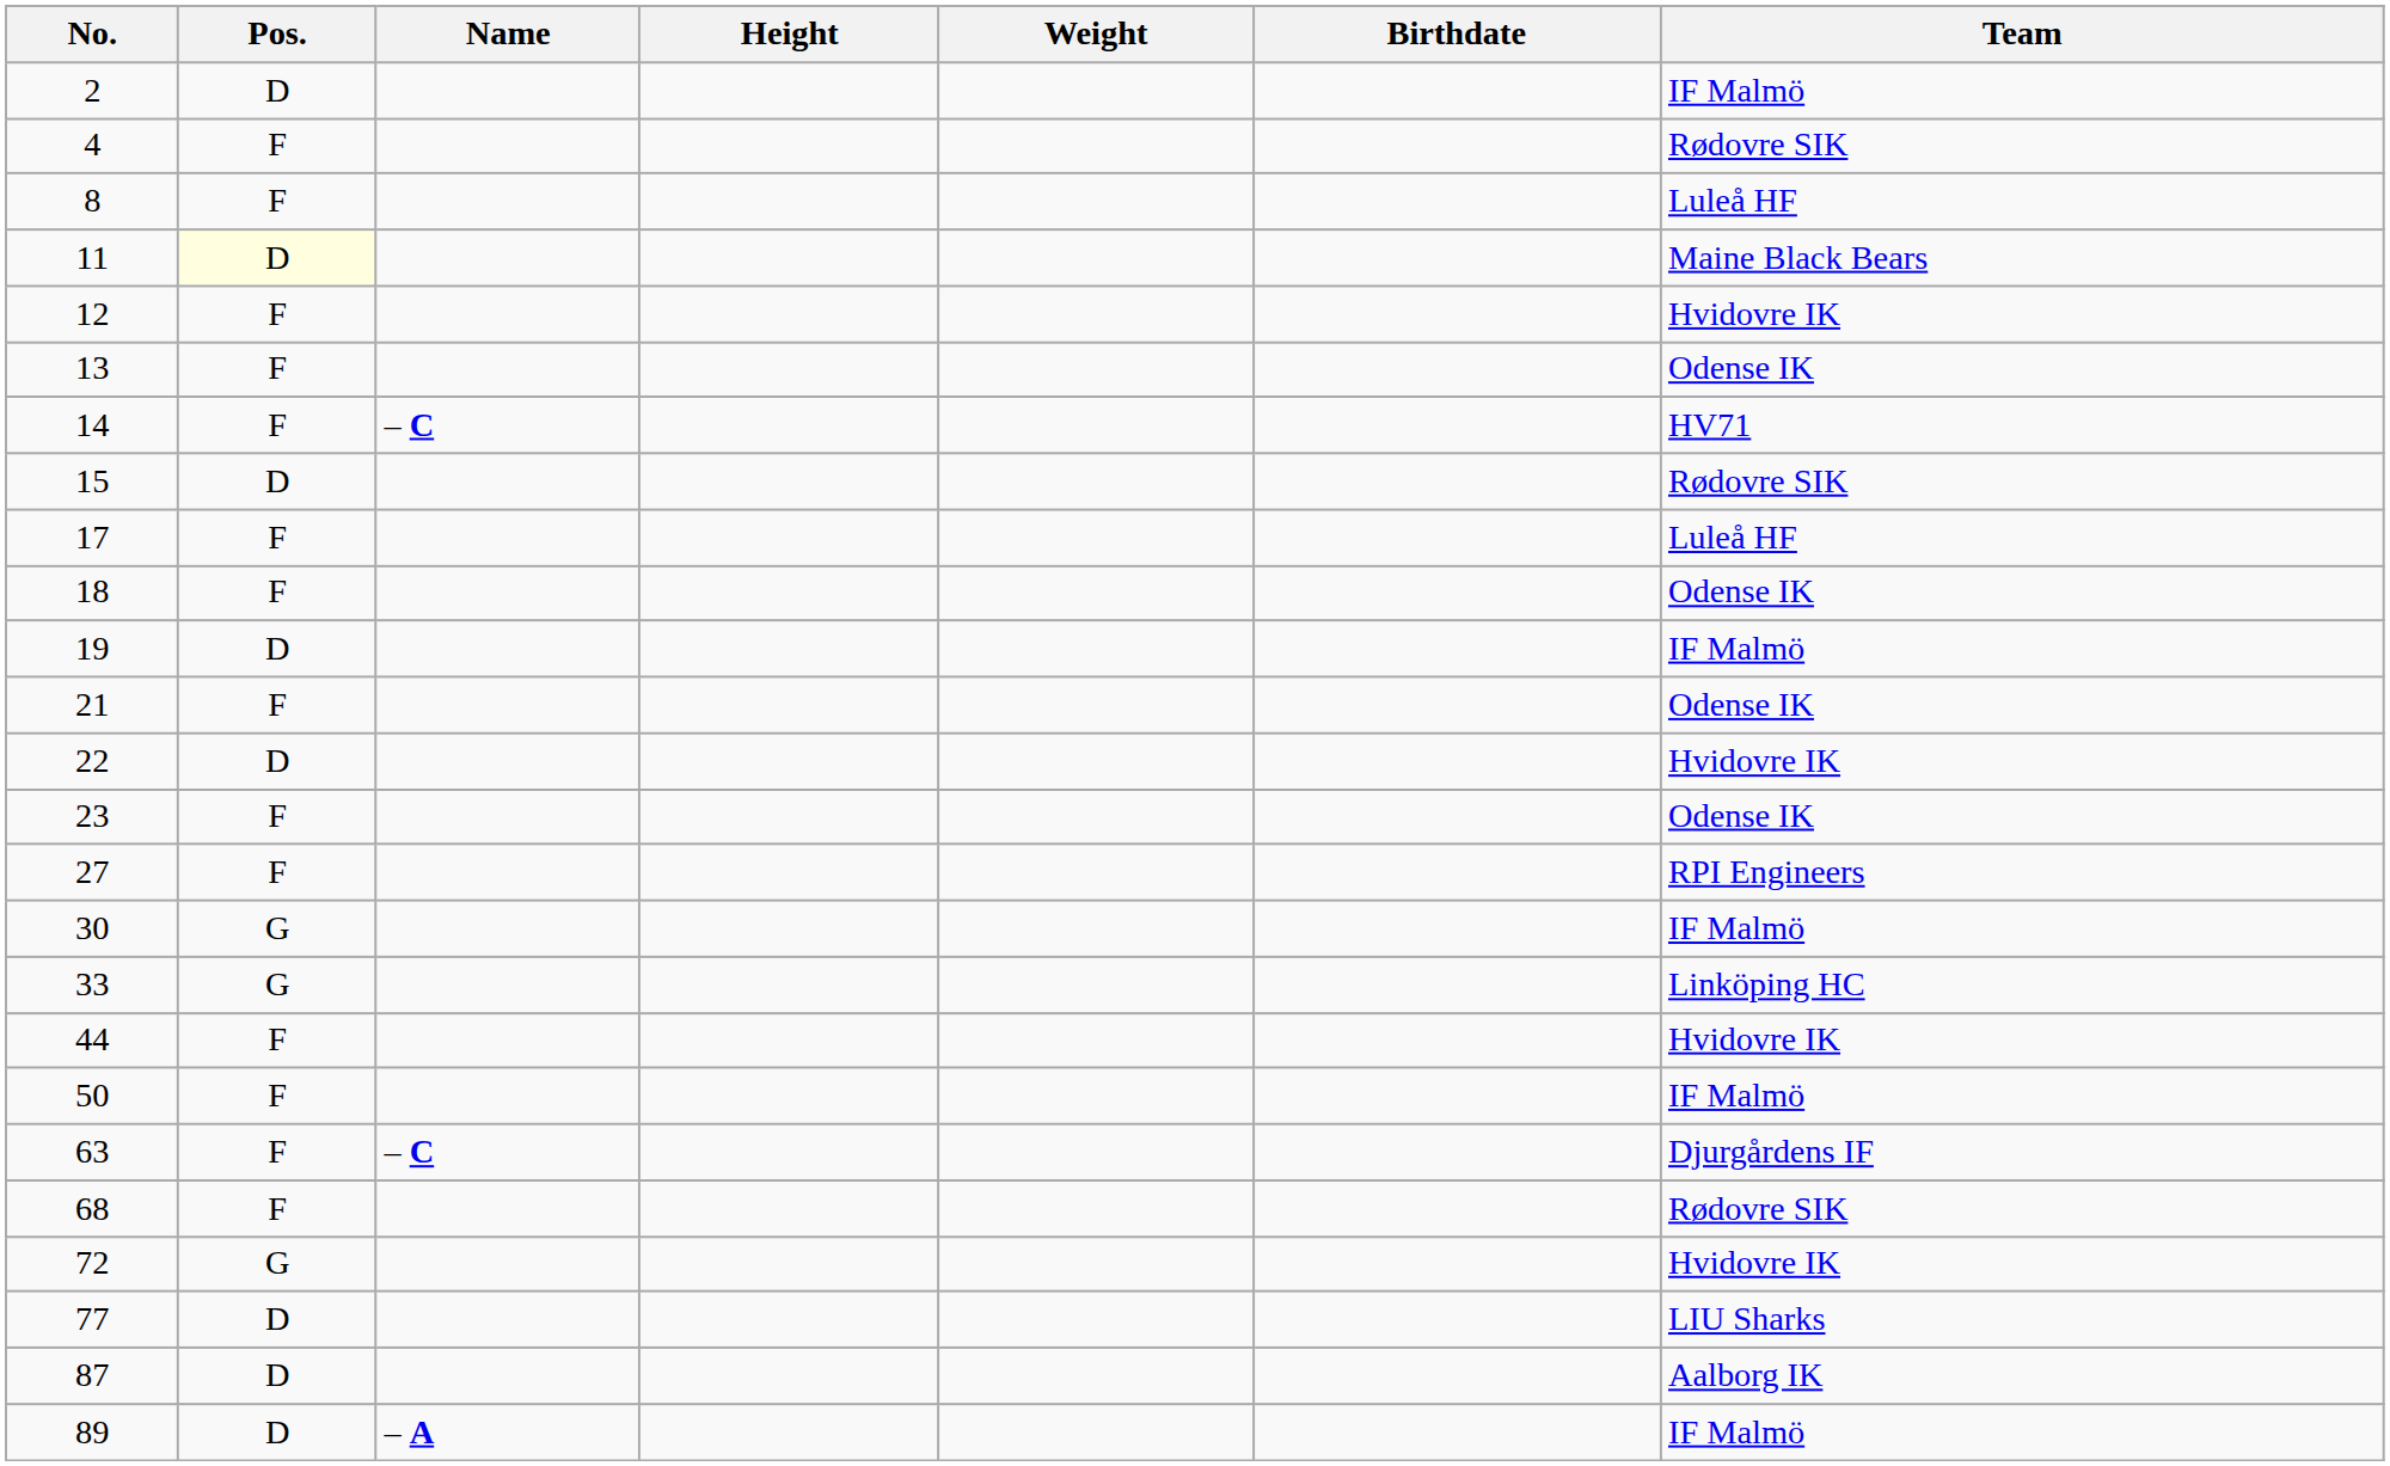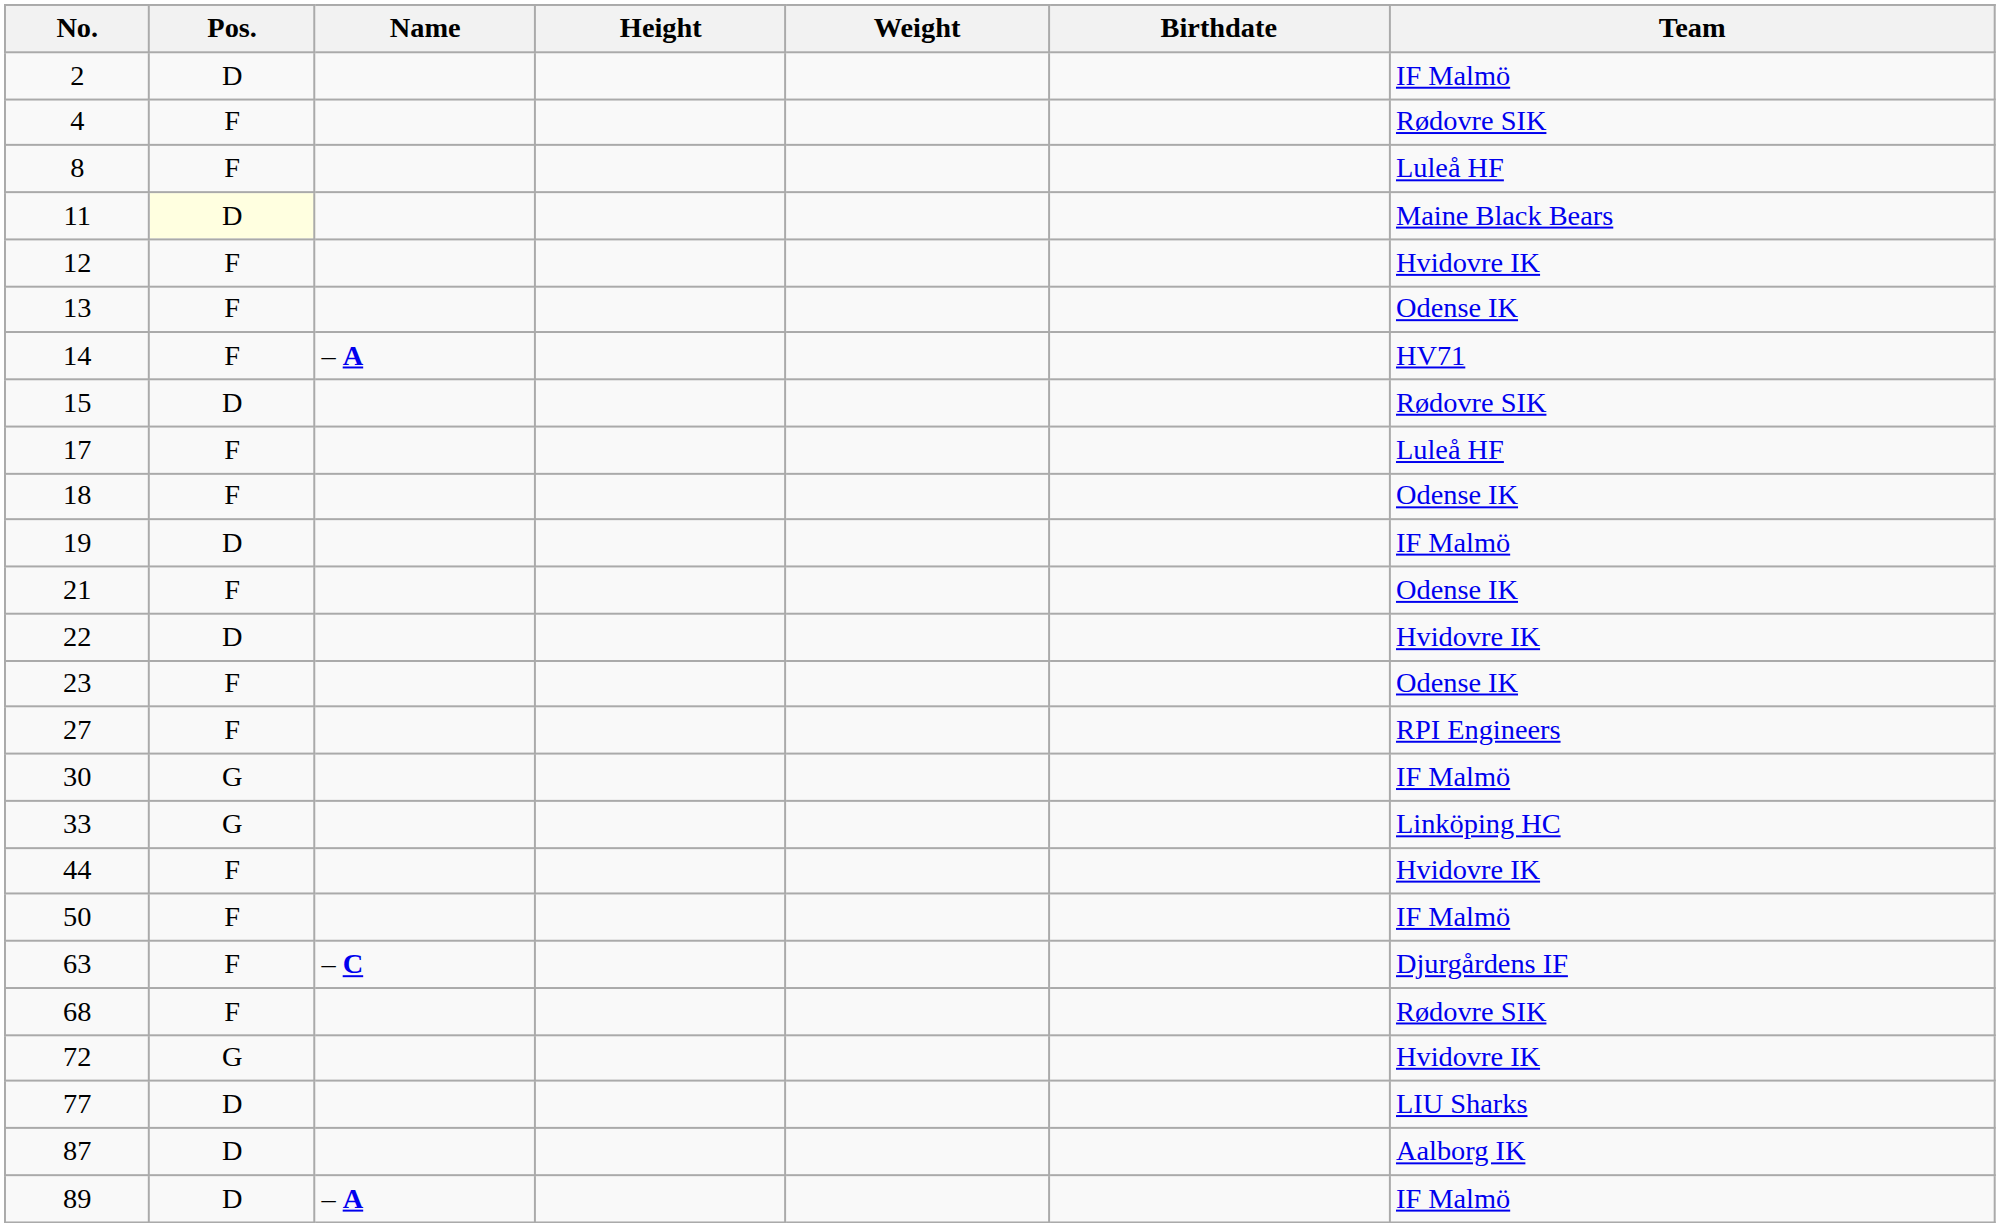14 | Name: – C -> – A
